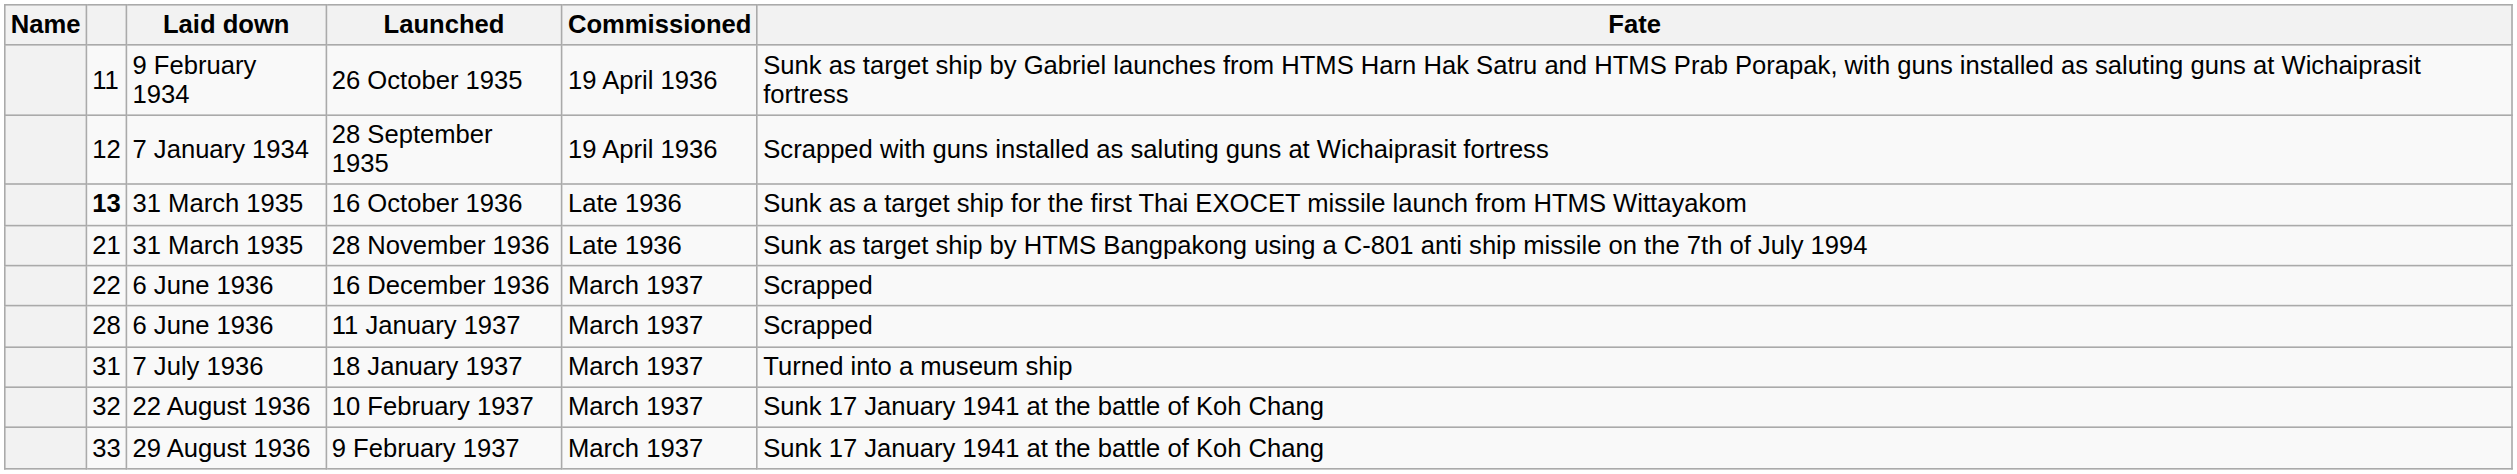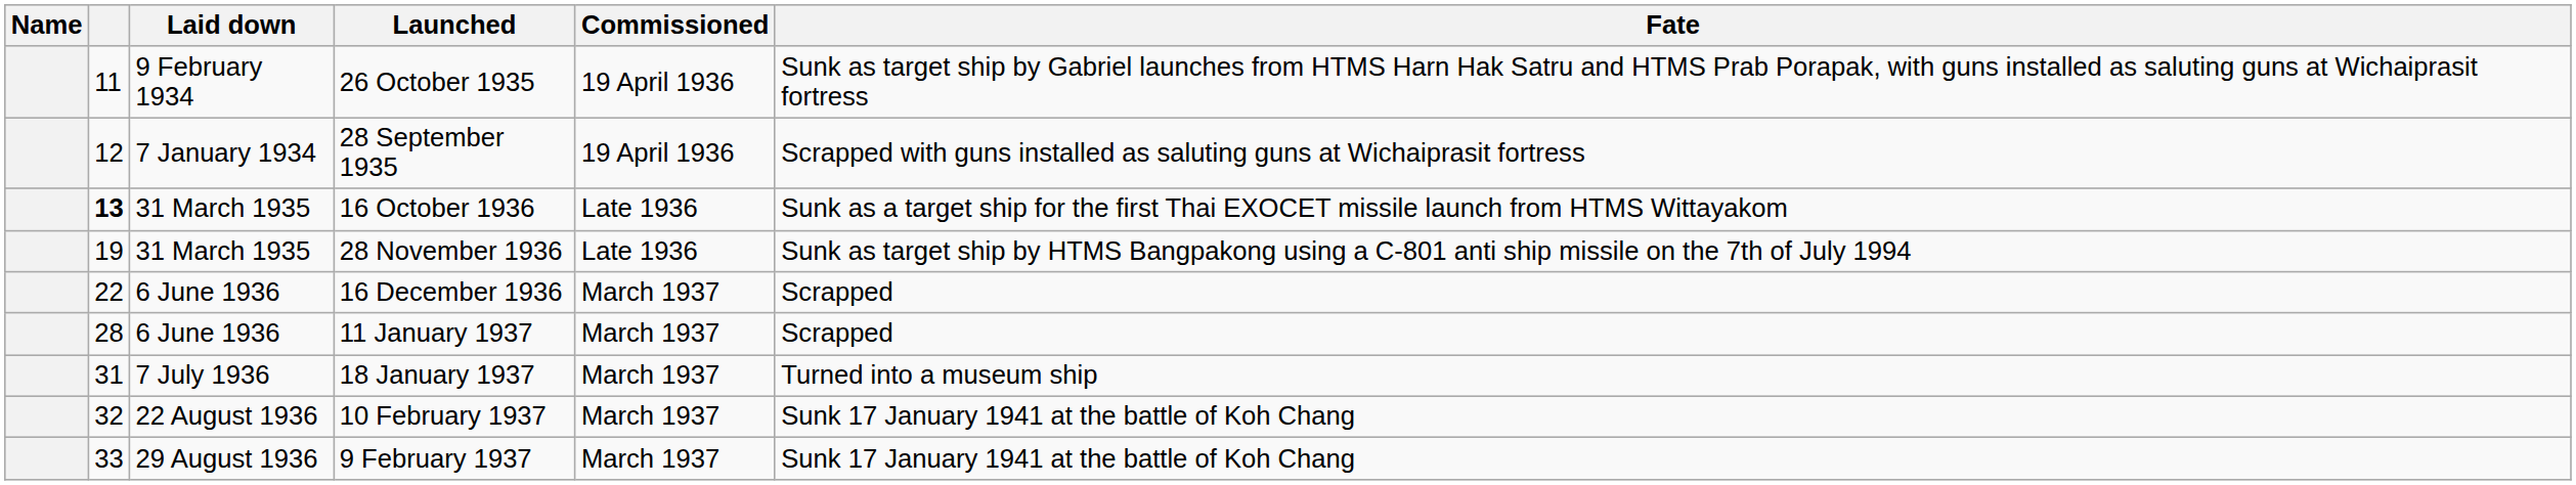28 November 1936 | column 2: 21 -> 19
